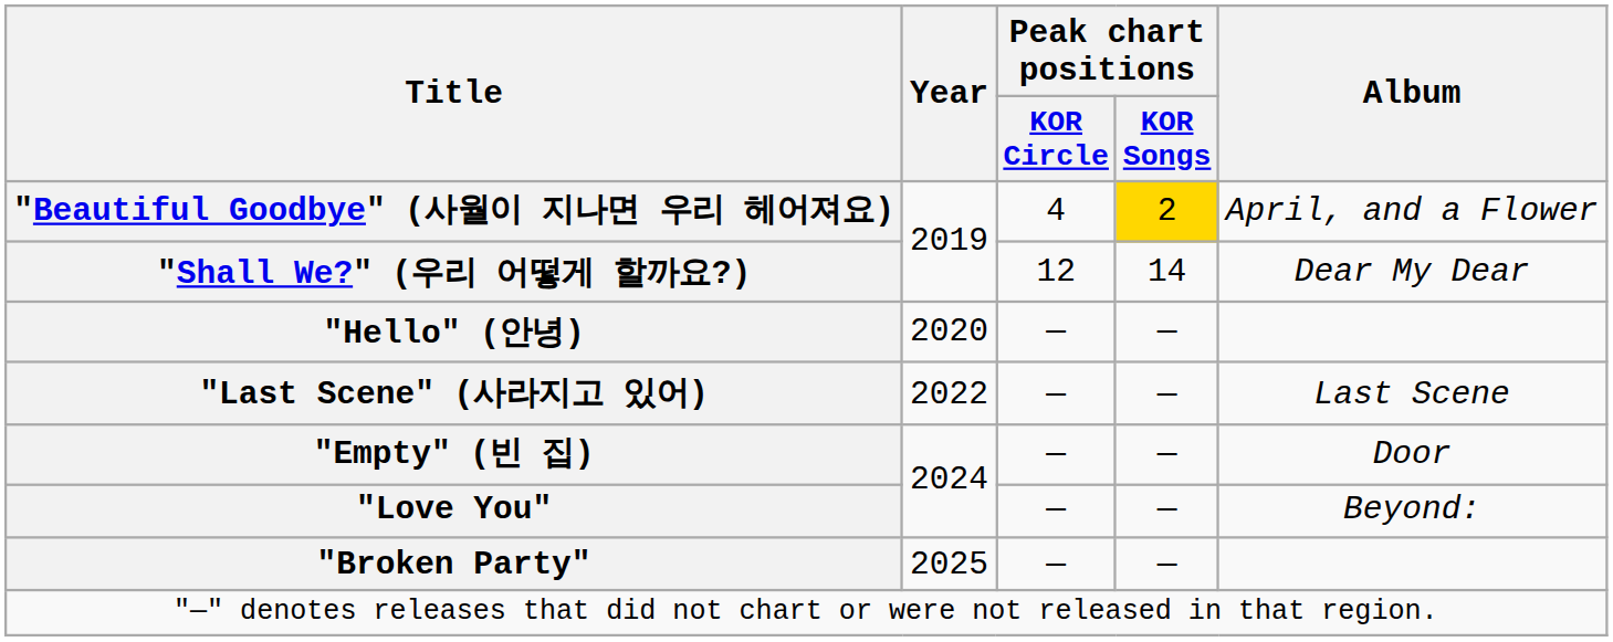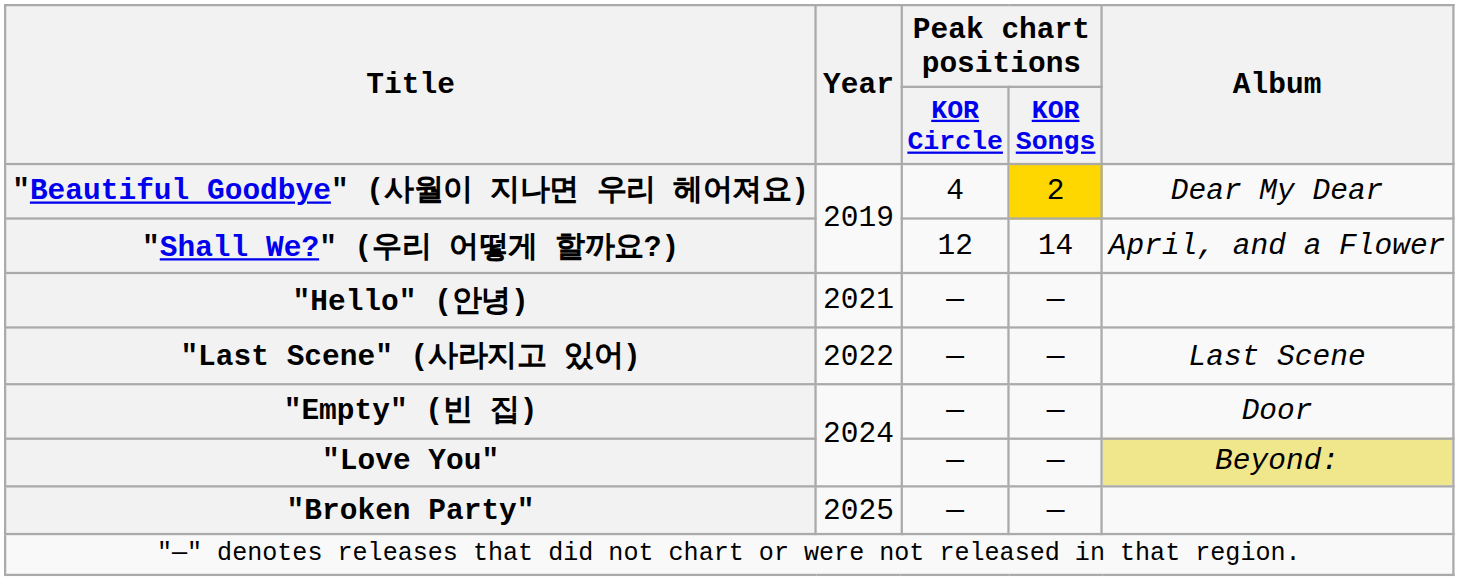"Beautiful Goodbye" (사월이 지나면 우리 헤어져요) | Album: April, and a Flower -> Dear My Dear
"Shall We?" (우리 어떻게 할까요?) | Album: Dear My Dear -> April, and a Flower
"Hello" (안녕) | Year: 2020 -> 2021
"Love You" | Album: no background -> khaki background
